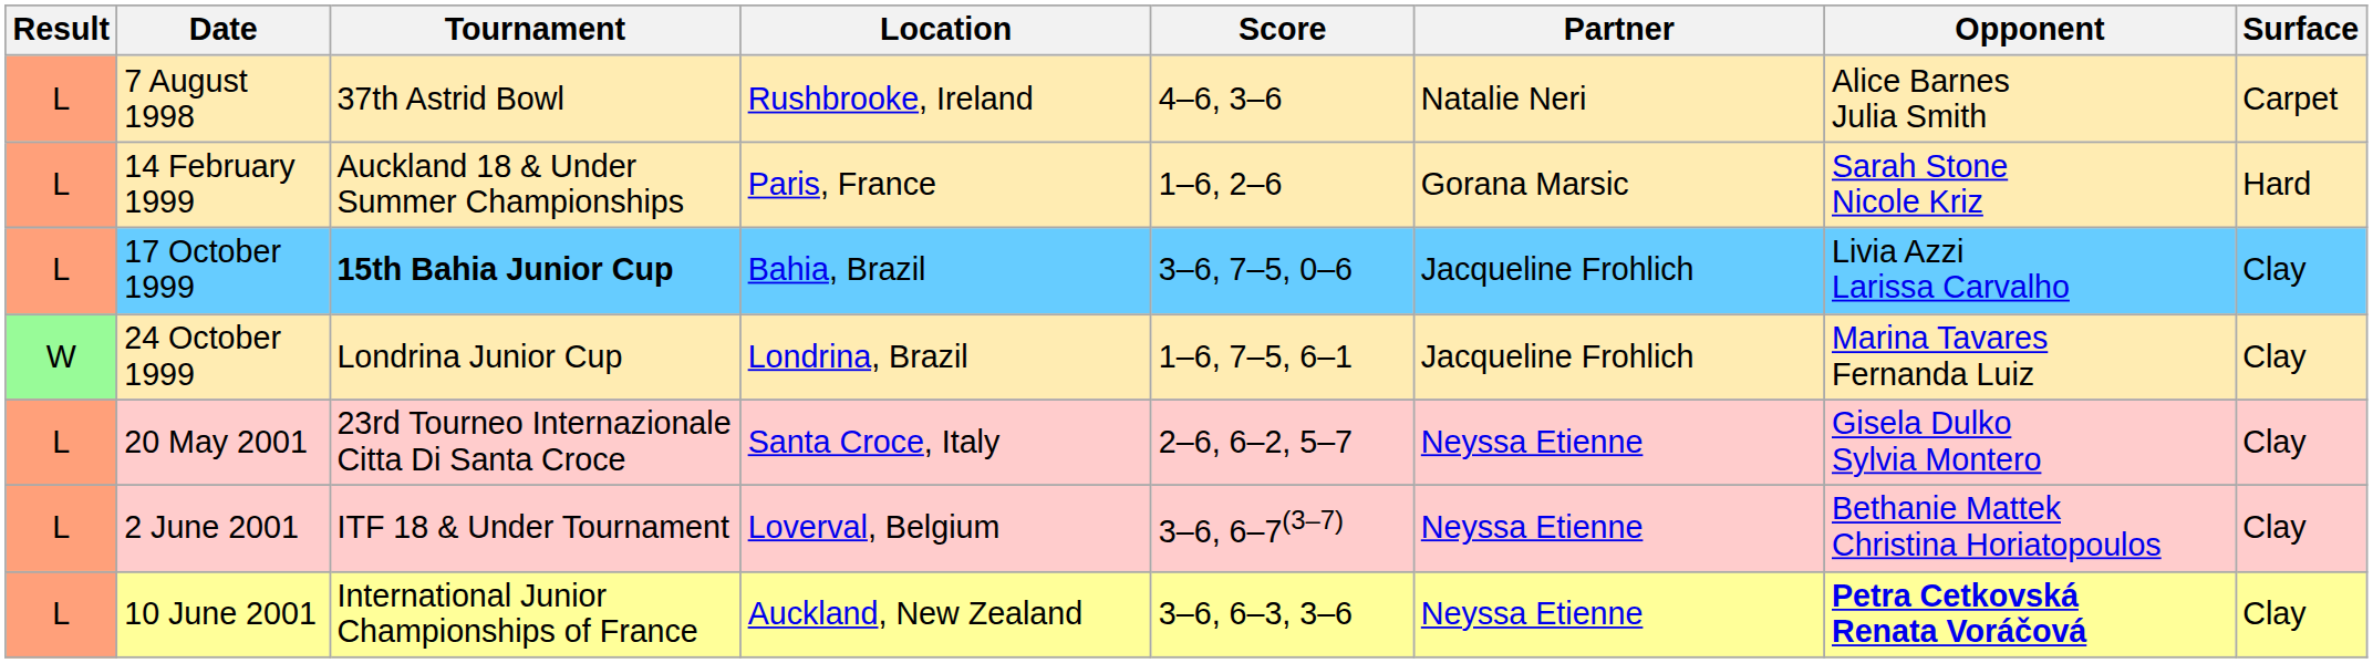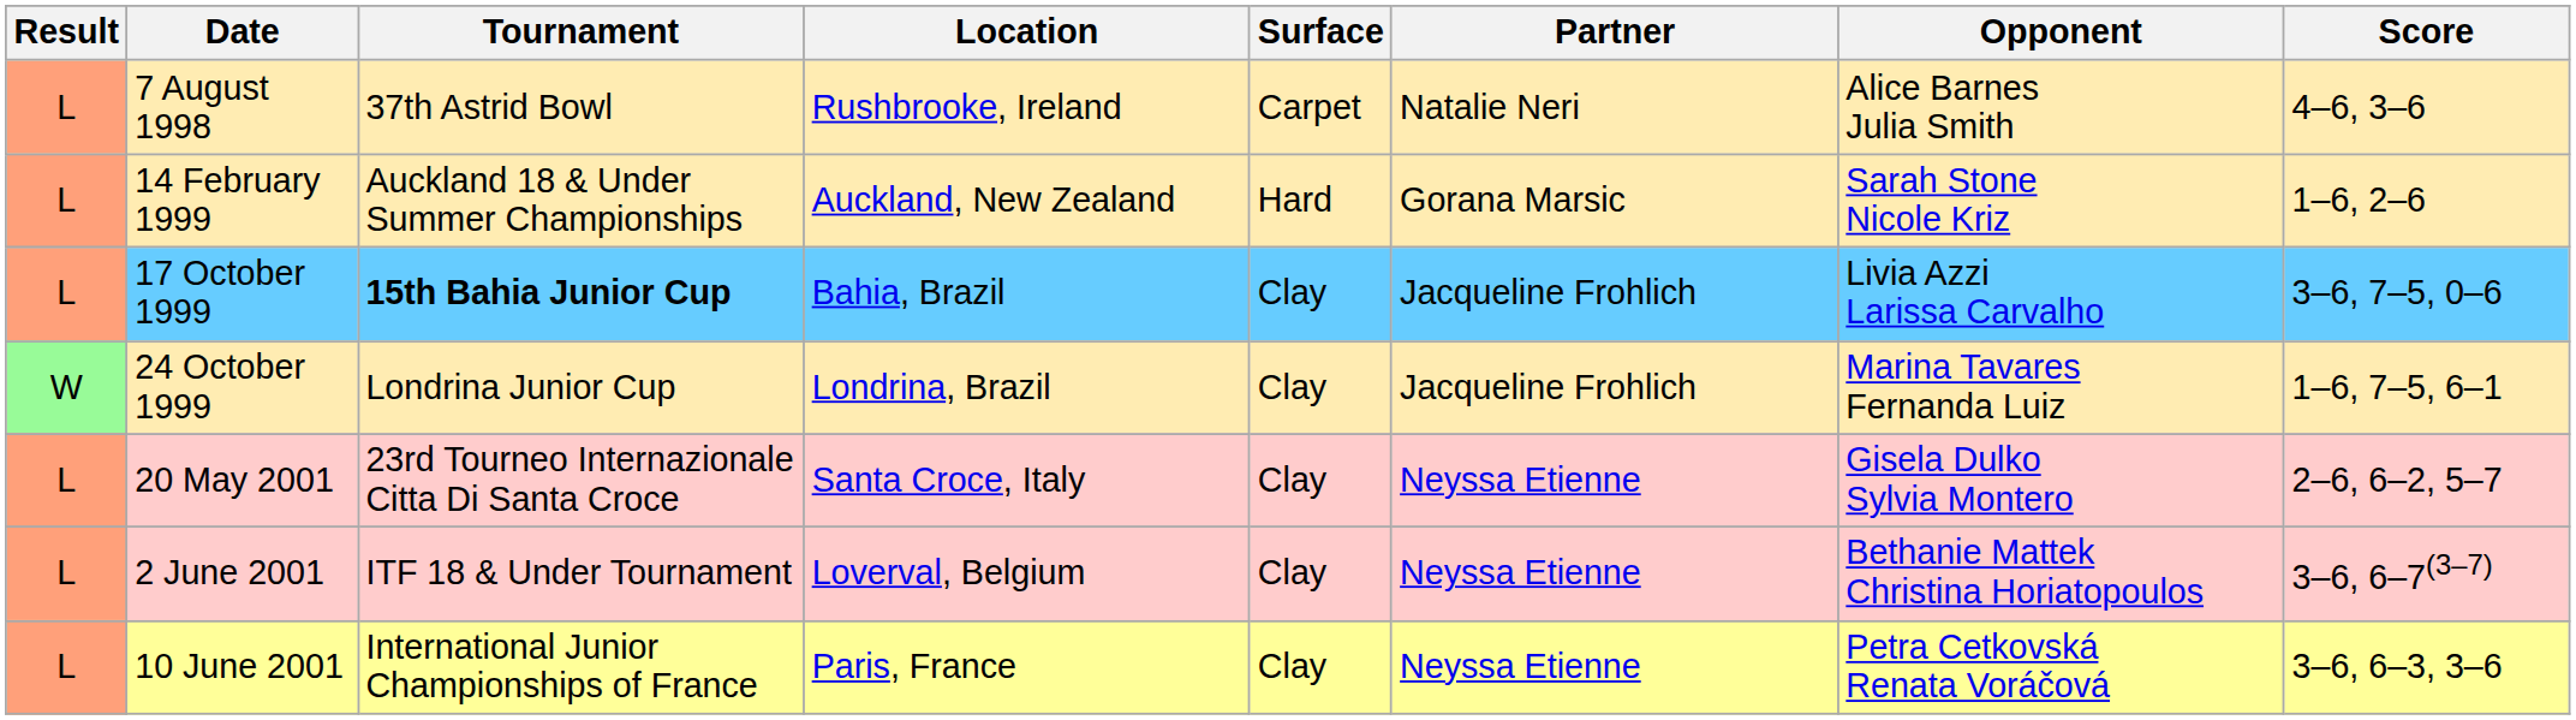columns swapped: Surface <-> Score
14 February 1999 | Location: Paris, France -> Auckland, New Zealand
10 June 2001 | Location: Auckland, New Zealand -> Paris, France
10 June 2001 | Opponent: bold -> normal
